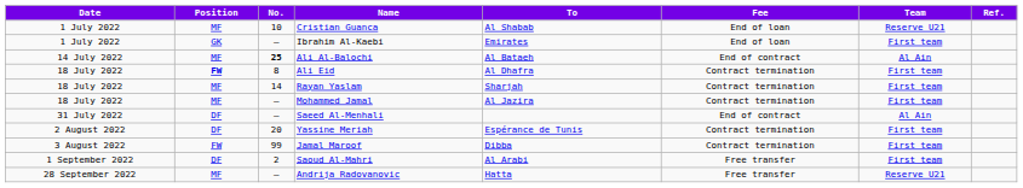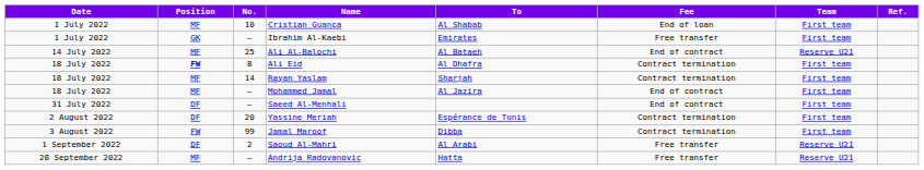Cristian Guanca | Team: Reserve U21 -> First team
Ibrahim Al-Kaebi | Fee: End of loan -> Free transfer
Ali Al-Balochi | No.: bold -> normal
Ali Al-Balochi | Team: Al Ain -> Reserve U21
Mohammed Jamal | Fee: Contract termination -> End of contract
Saeed Al-Menhali | Team: Al Ain -> First team
Saoud Al-Mahri | Team: First team -> Reserve U21
